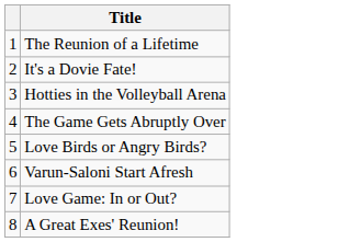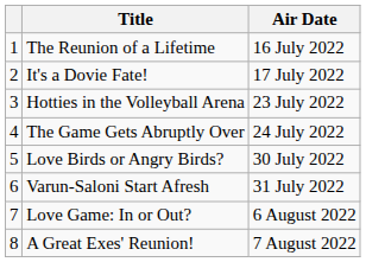+ column: Air Date | 16 July 2022 | 17 July 2022 | 23 July 2022 | 24 July 2022 | 30 July 2022 | 31 July 2022 | 6 August 2022 | 7 August 2022
